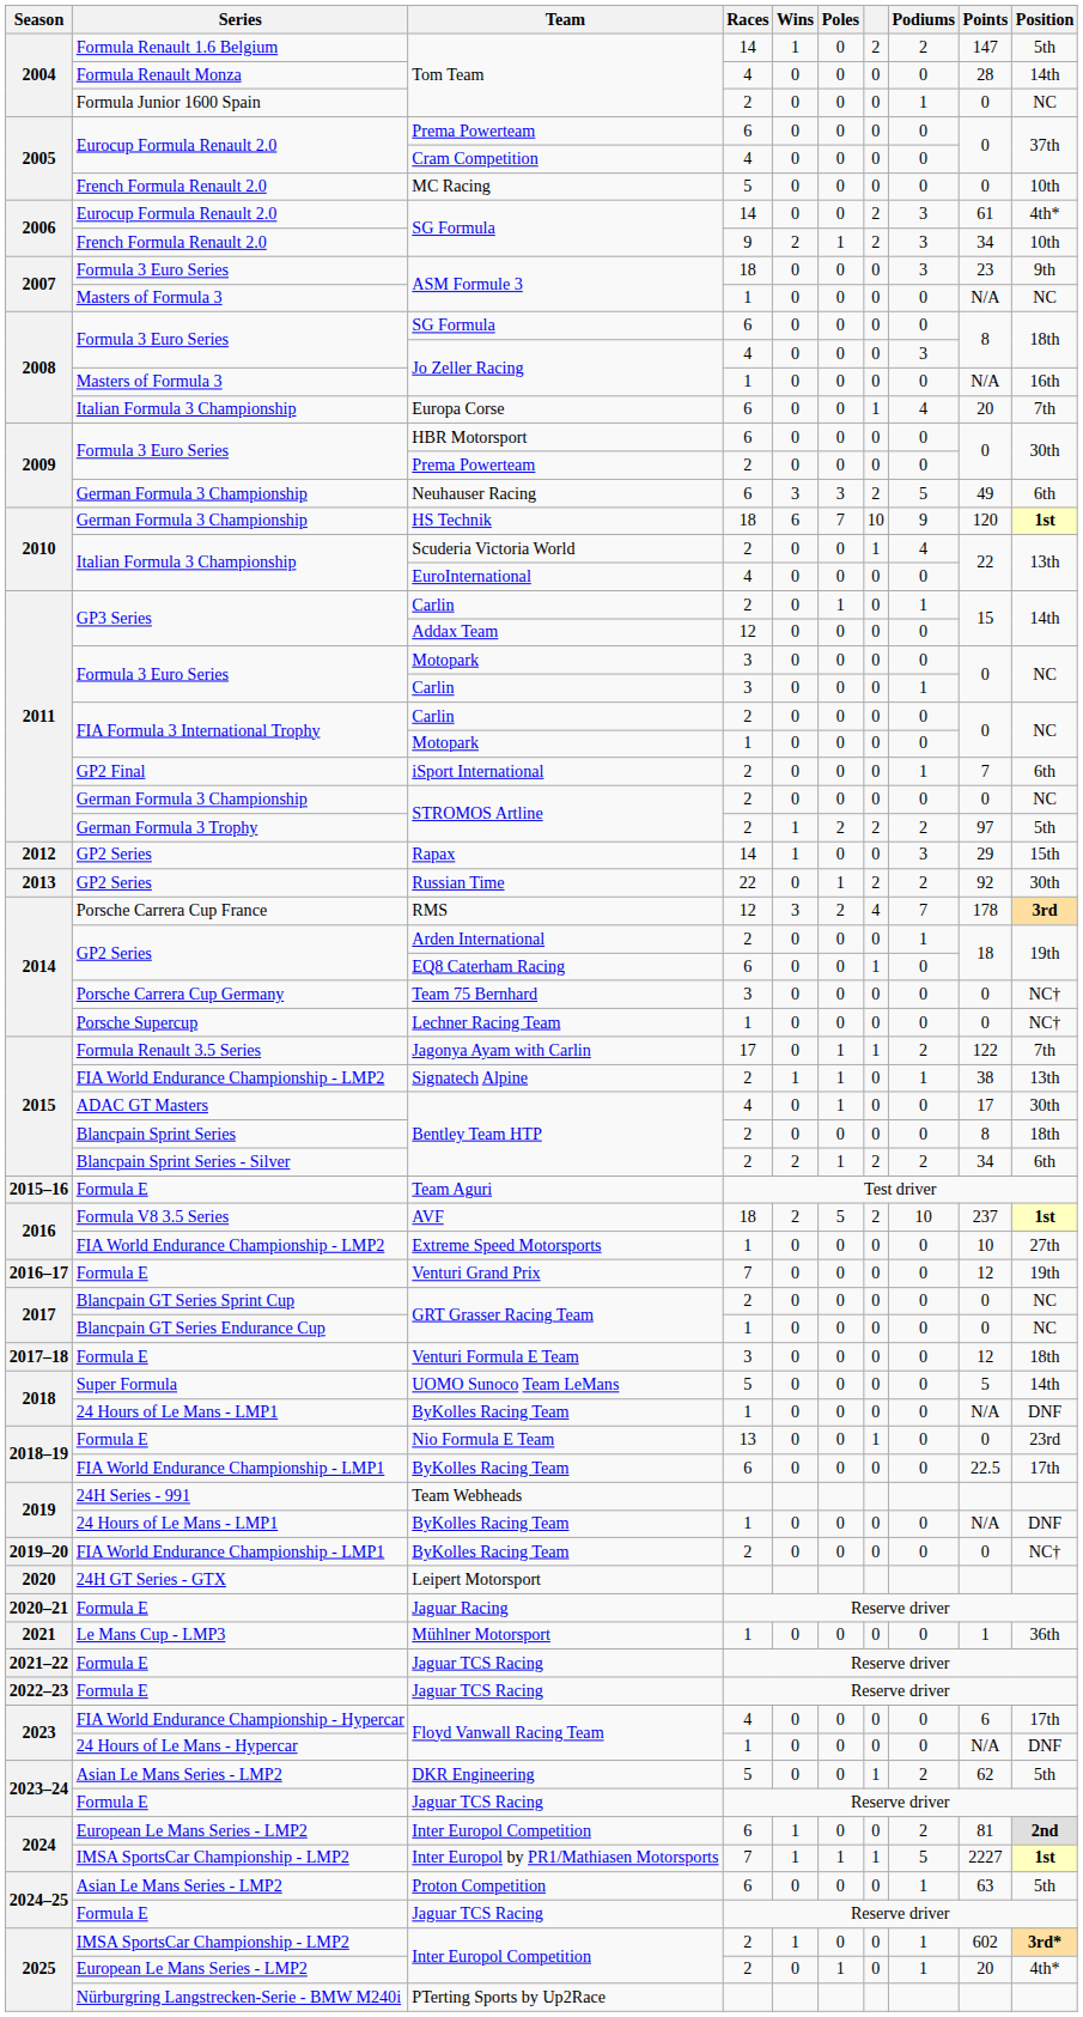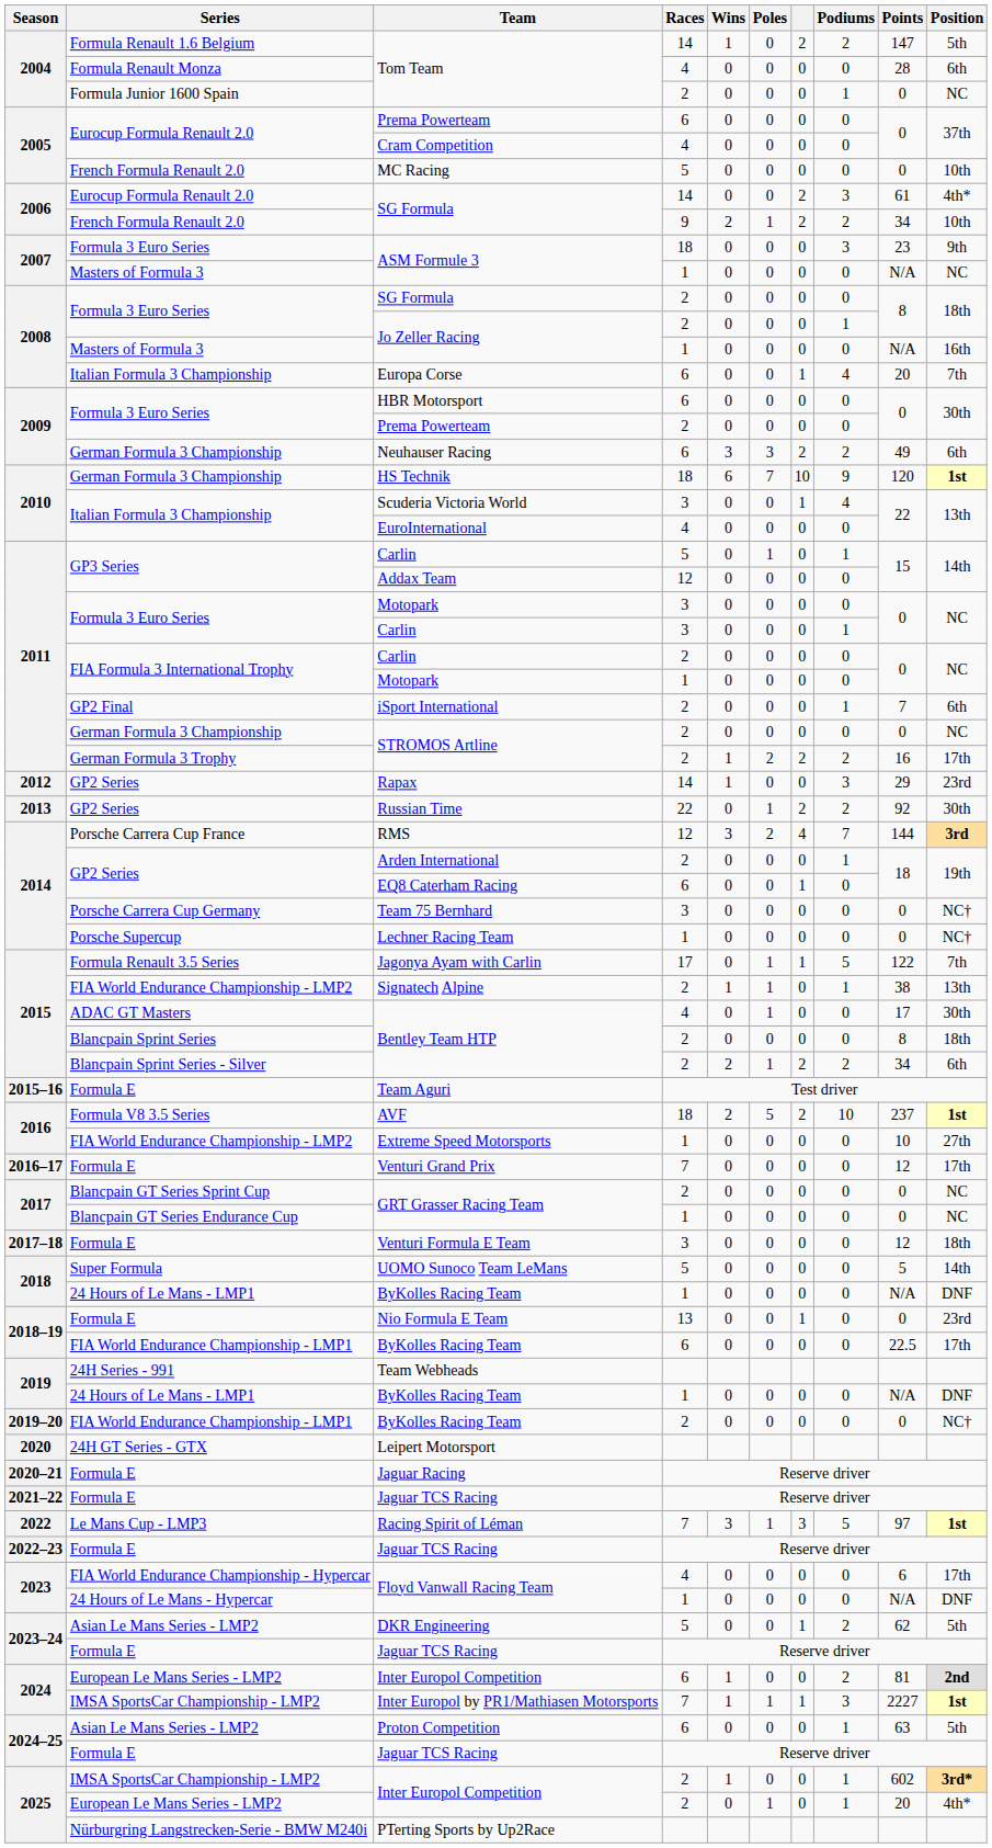Formula Renault Monza / Tom Team | Position: 14th -> 6th
French Formula Renault 2.0 / SG Formula | Podiums: 3 -> 2
Formula 3 Euro Series / SG Formula | Races: 6 -> 2
Formula 3 Euro Series / Jo Zeller Racing | Races: 4 -> 2
Formula 3 Euro Series / Jo Zeller Racing | Podiums: 3 -> 1
Neuhauser Racing | Podiums: 5 -> 2
Scuderia Victoria World | Races: 2 -> 3
GP3 Series / Carlin | Races: 2 -> 5
German Formula 3 Trophy / STROMOS Artline | Points: 97 -> 16
German Formula 3 Trophy / STROMOS Artline | Position: 5th -> 17th
Rapax | Position: 15th -> 23rd
RMS | Points: 178 -> 144
Jagonya Ayam with Carlin | Podiums: 2 -> 5
Venturi Grand Prix | Position: 19th -> 17th
- row: 2021 | Le Mans Cup - LMP3 | Mühlner Motorsport | 1 | 0 | 0 | 0 | 0 | 1 | 36th
+ row: 2022 | Le Mans Cup - LMP3 | Racing Spirit of Léman | 7 | 3 | 1 | 3 | 5 | 97 | 1st
Inter Europol by PR1/Mathiasen Motorsports | Podiums: 5 -> 3
